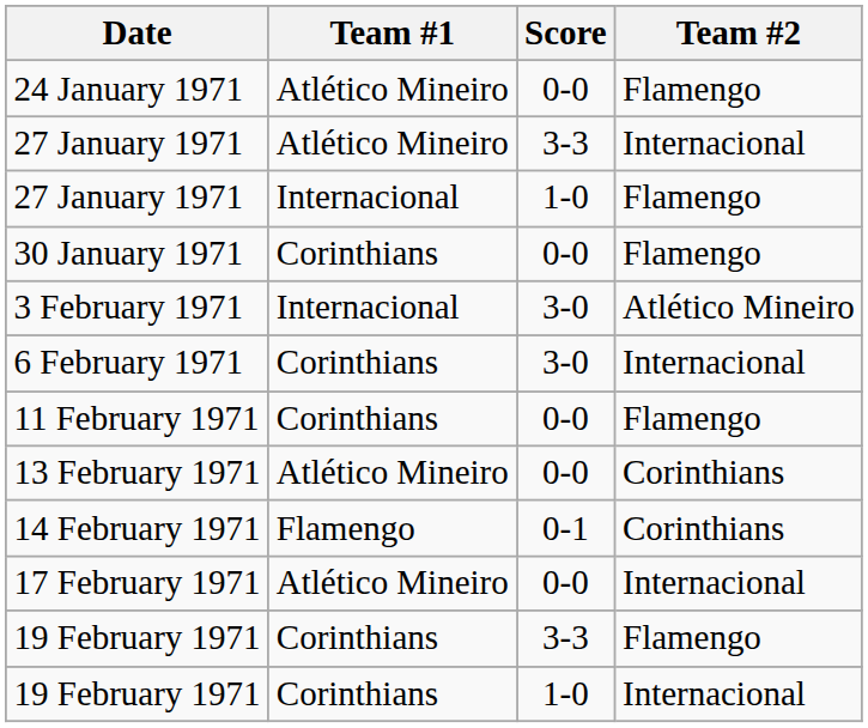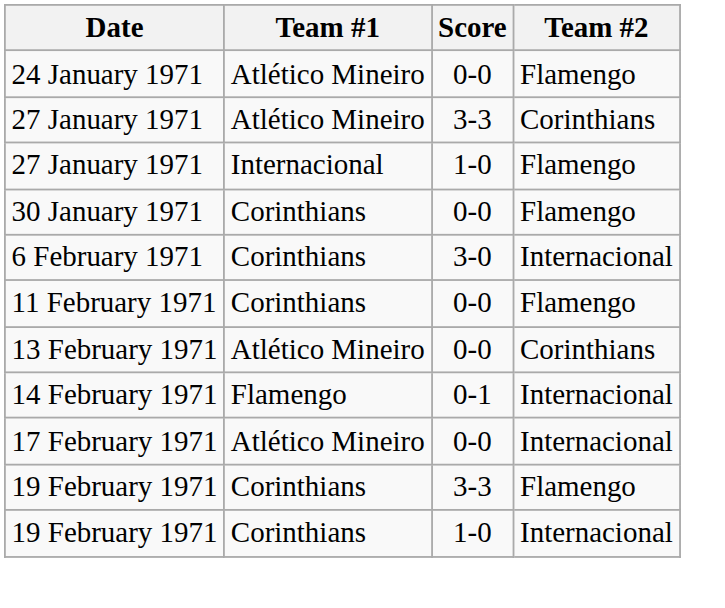27 January 1971 / 3-3 | Team #2: Internacional -> Corinthians
- row: 3 February 1971 | Internacional | 3-0 | Atlético Mineiro
14 February 1971 | Team #2: Corinthians -> Internacional
